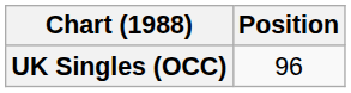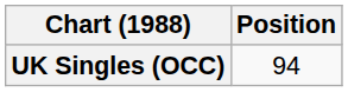UK Singles (OCC) | Position: 96 -> 94
